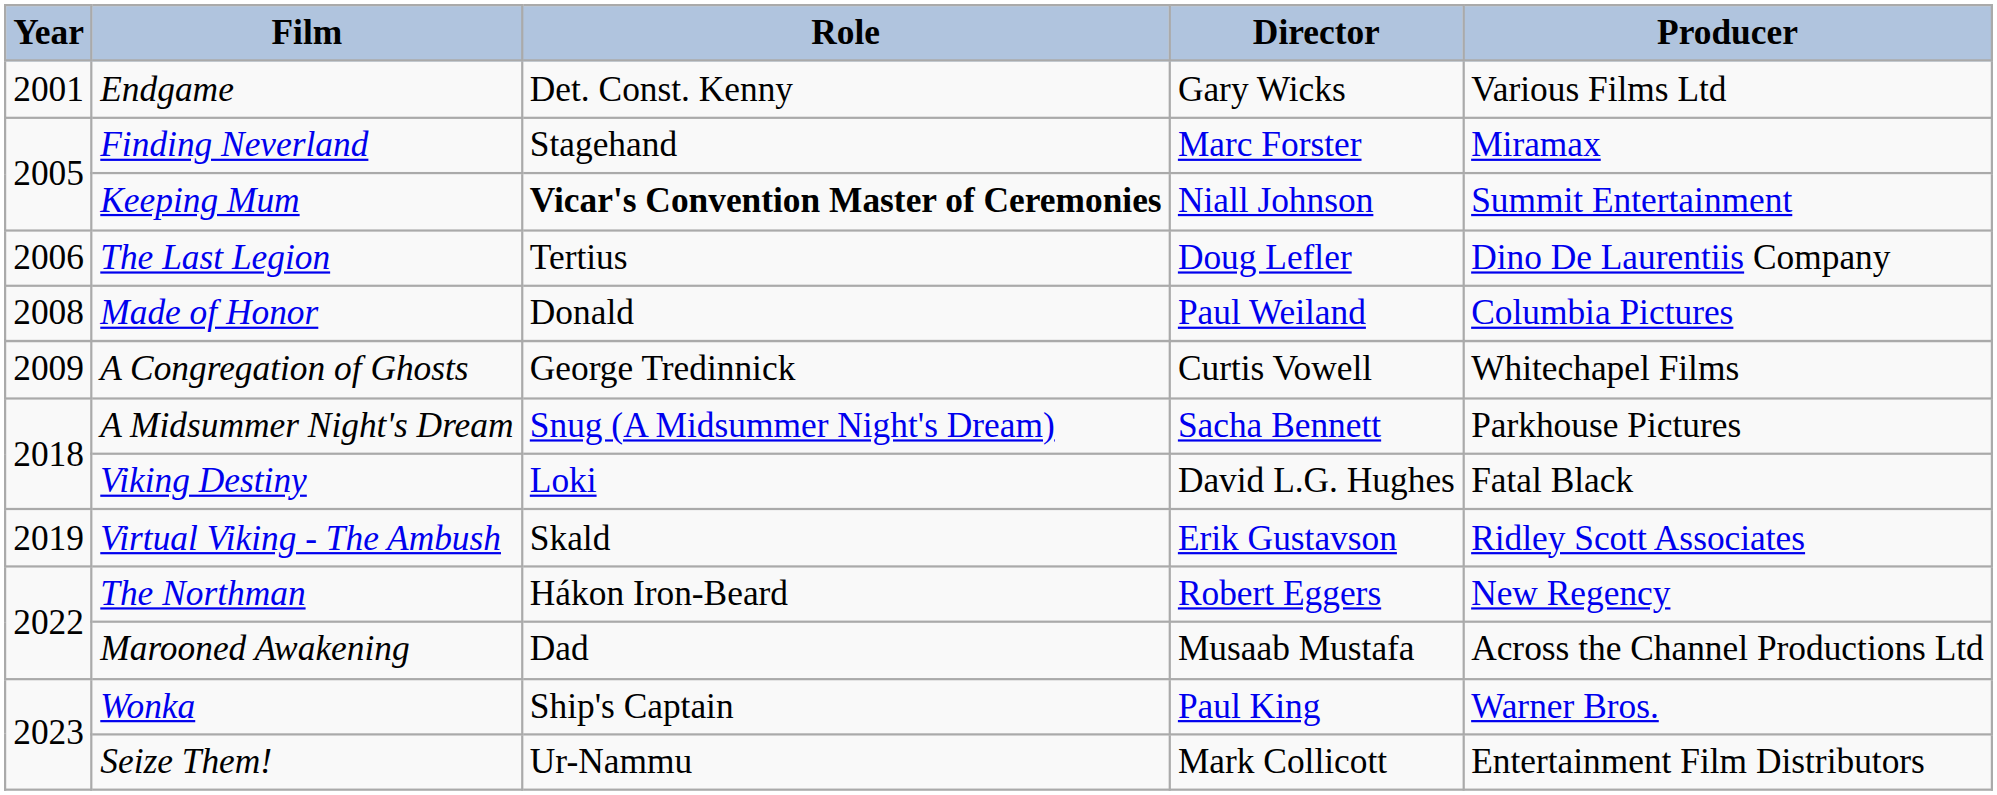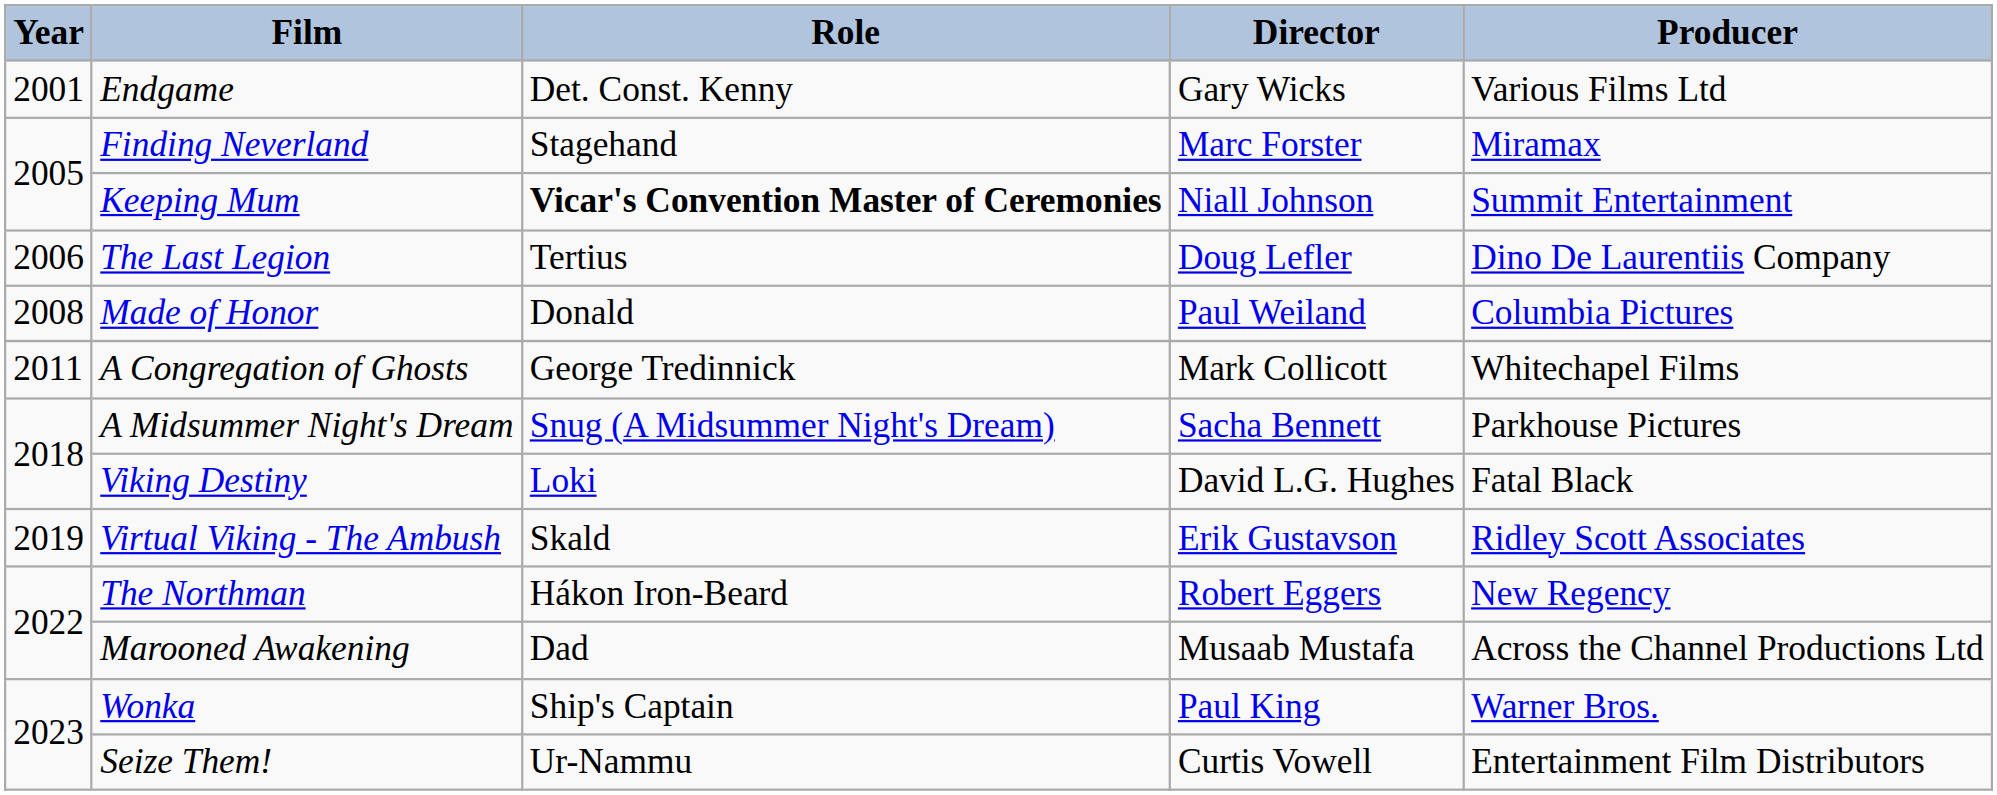A Congregation of Ghosts | Year: 2009 -> 2011
A Congregation of Ghosts | Director: Curtis Vowell -> Mark Collicott
Seize Them! | Director: Mark Collicott -> Curtis Vowell
